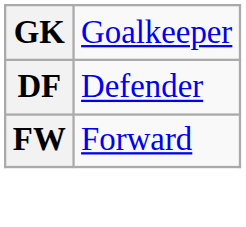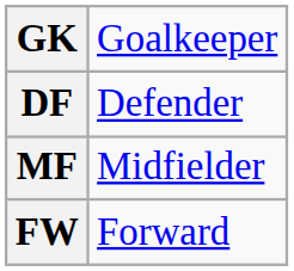+ row: MF | Midfielder
